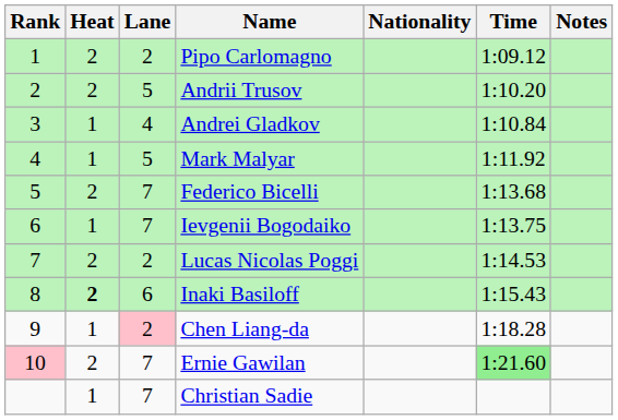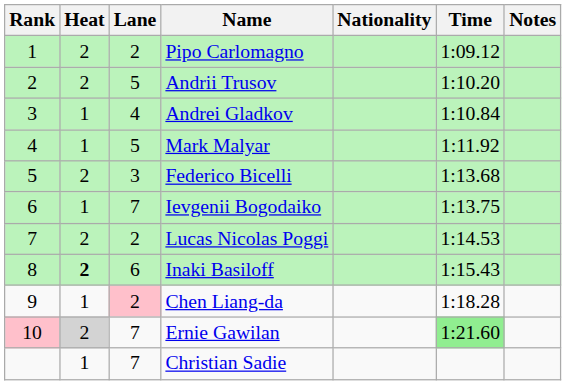Federico Bicelli | Lane: 7 -> 3
Ernie Gawilan | Heat: no background -> lightgrey background
